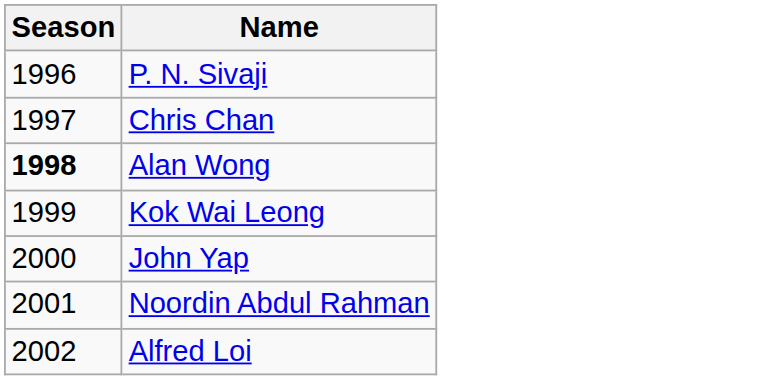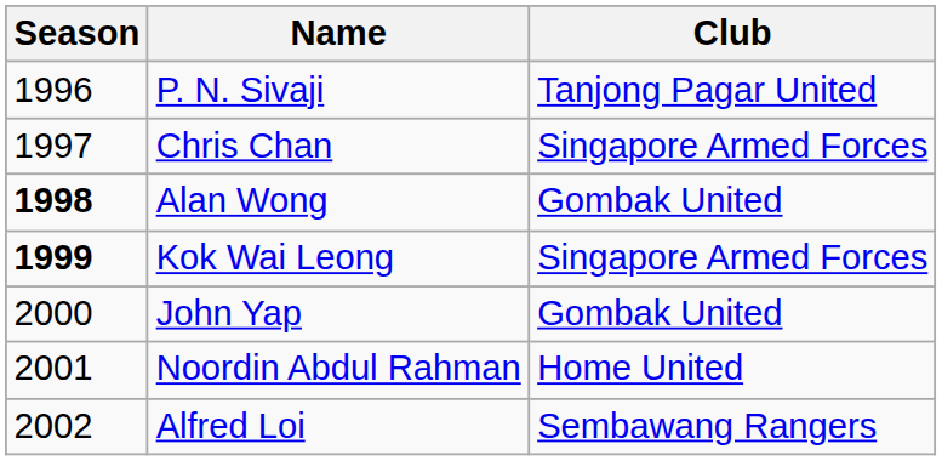+ column: Club | Tanjong Pagar United | Singapore Armed Forces | Gombak United | Singapore Armed Forces | Gombak United | Home United | Sembawang Rangers
Kok Wai Leong | Season: normal -> bold
